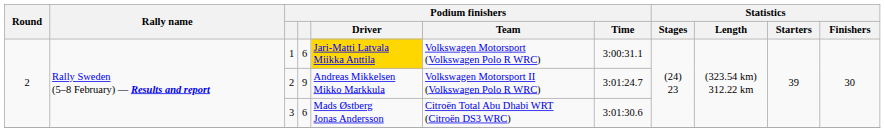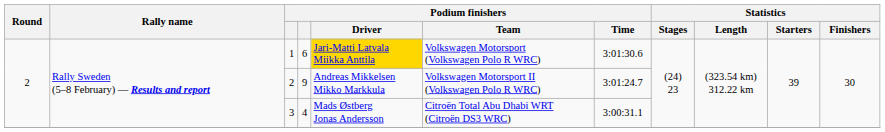1 | Podium finishers / Time: 3:00:31.1 -> 3:01:30.6
3 | column 4: 6 -> 4
3 | Podium finishers / Time: 3:01:30.6 -> 3:00:31.1
